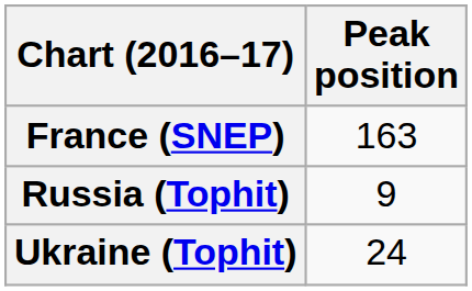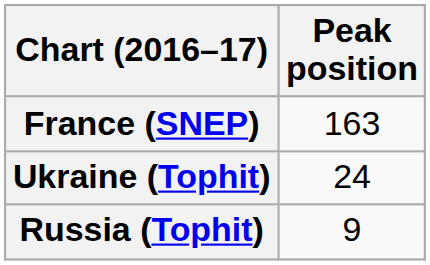rows swapped: Russia (Tophit) <-> Ukraine (Tophit)
